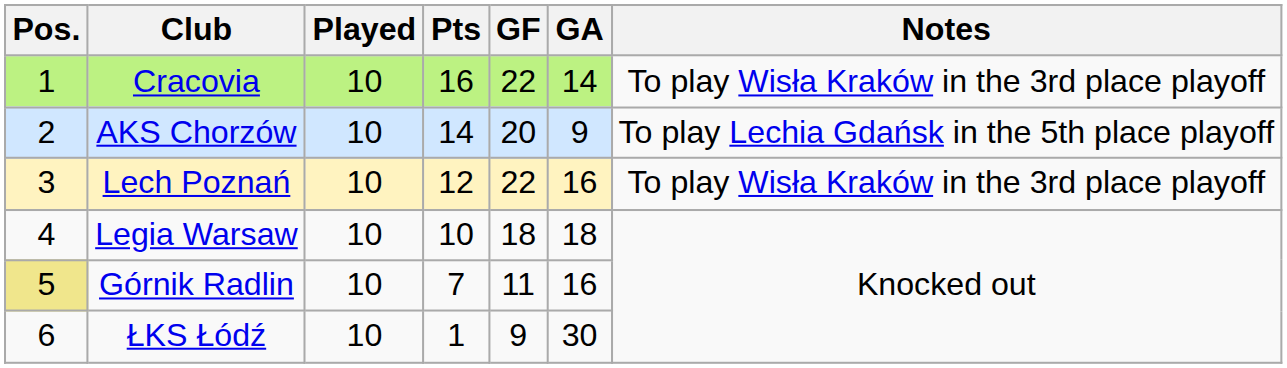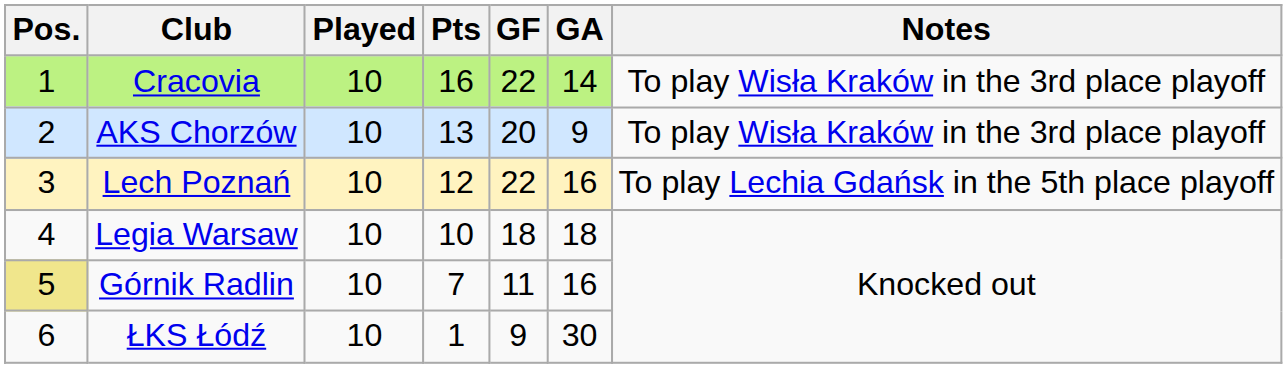AKS Chorzów | Pts: 14 -> 13
AKS Chorzów | Notes: To play Lechia Gdańsk in the 5th place playoff -> To play Wisła Kraków in the 3rd place playoff
Lech Poznań | Notes: To play Wisła Kraków in the 3rd place playoff -> To play Lechia Gdańsk in the 5th place playoff
